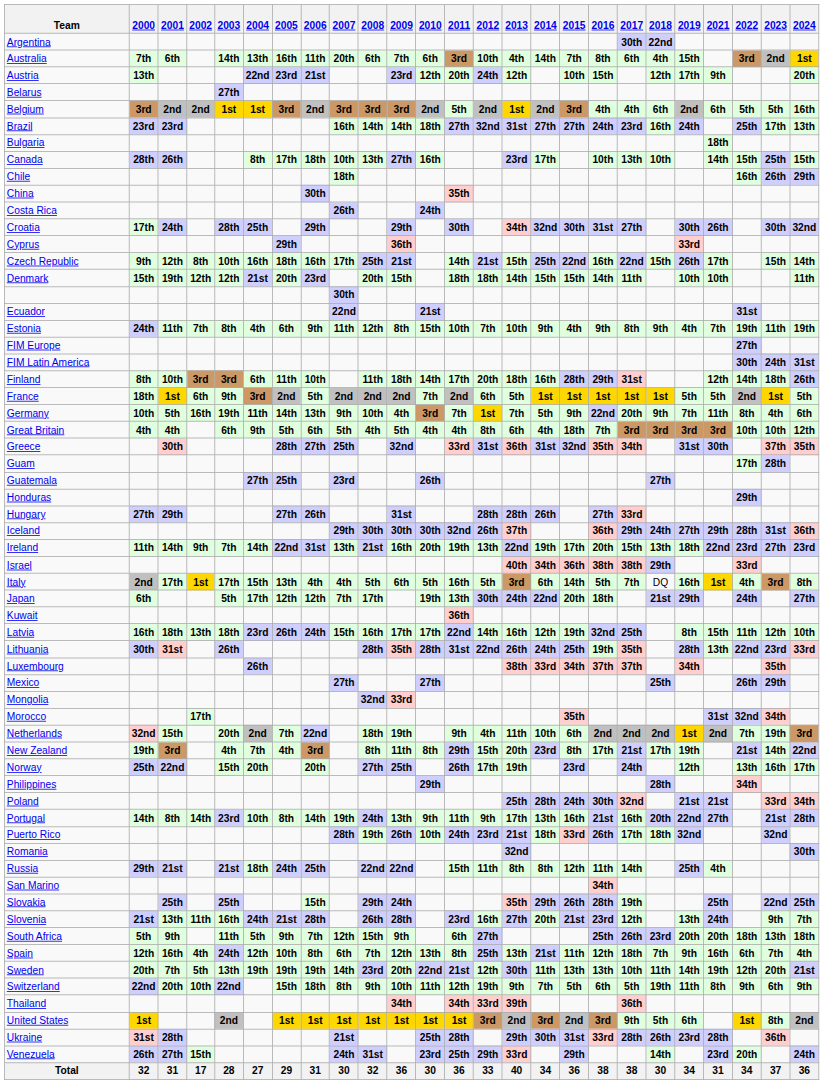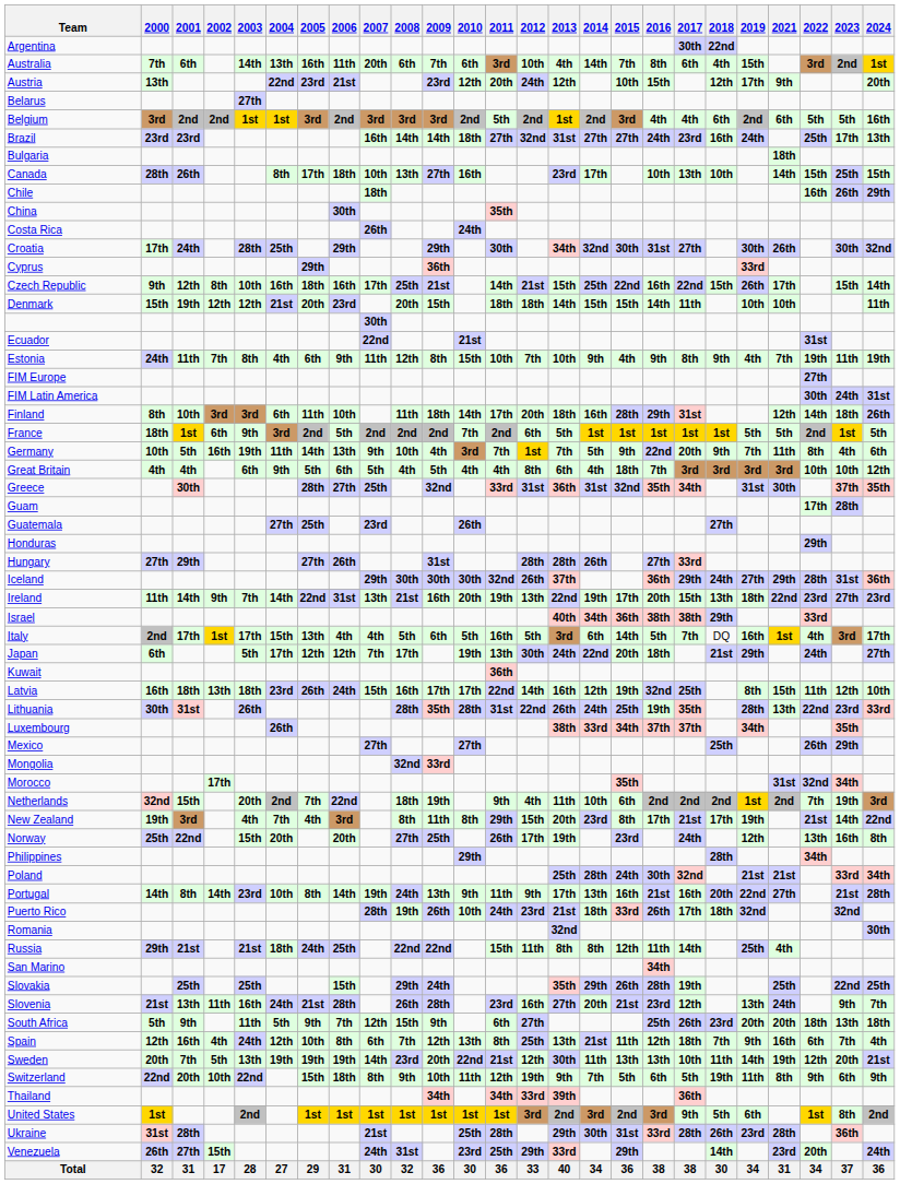Italy | 2024: 8th -> 17th
Norway | 2024: 17th -> 8th
